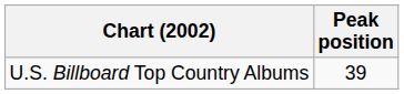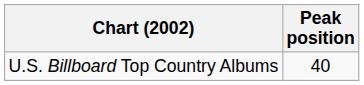U.S. Billboard Top Country Albums | Peak position: 39 -> 40
